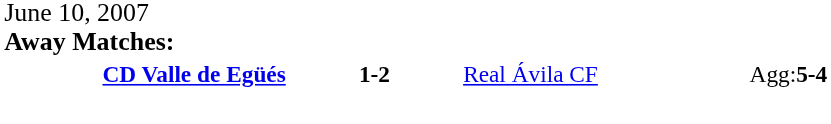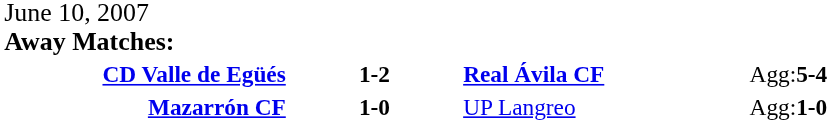CD Valle de Egüés | column 3: normal -> bold
+ row: Mazarrón CF | 1-0 | UP Langreo | Agg:1-0
